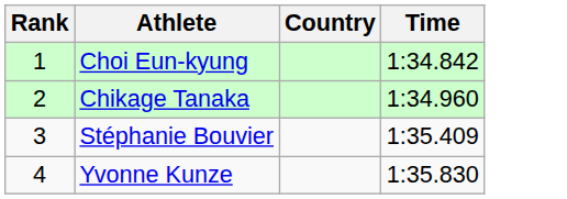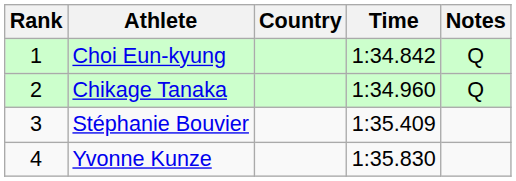+ column: Notes | Q | Q
